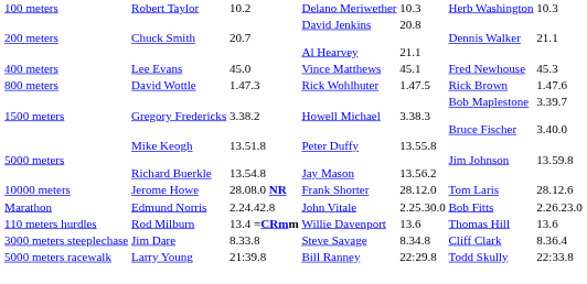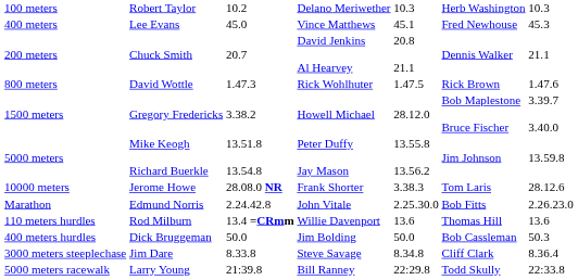rows swapped: 200 meters <-> 400 meters
1500 meters | column 5: 3.38.3 -> 28.12.0
10000 meters | column 5: 28.12.0 -> 3.38.3
+ row: 400 meters hurdles | Dick Bruggeman | 50.0 | Jim Bolding | 50.0 | Bob Cassleman | 50.3
